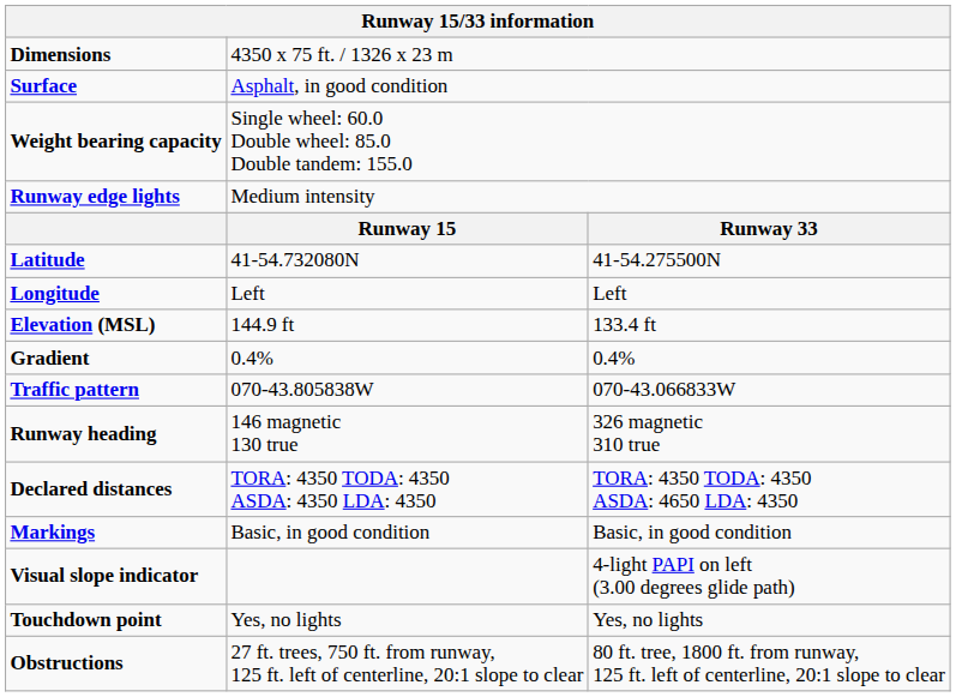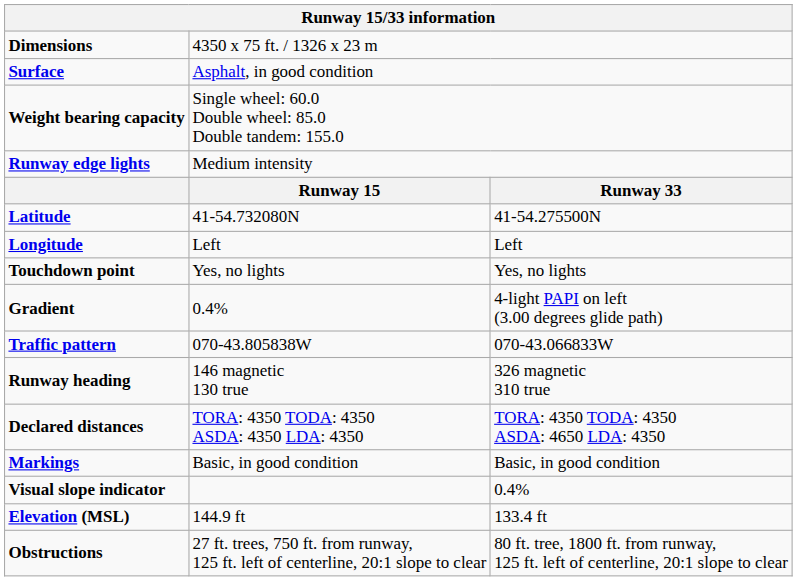rows swapped: Elevation (MSL) <-> Touchdown point
Gradient | column 3: 0.4% -> 4-light PAPI on left (3.00 degrees glide path)
Visual slope indicator | column 3: 4-light PAPI on left (3.00 degrees glide path) -> 0.4%
